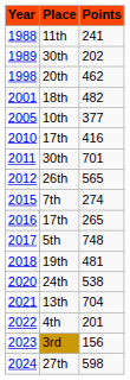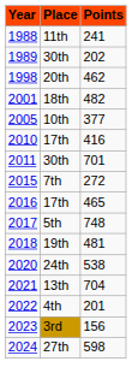- row: 2012 | 26th | 565
2015 | column 3: 274 -> 272
2016 | column 3: 265 -> 465
